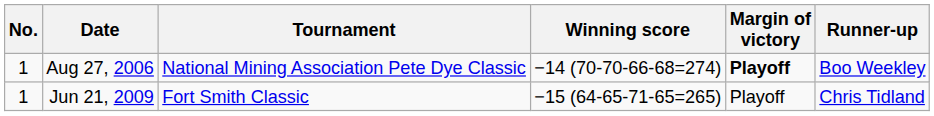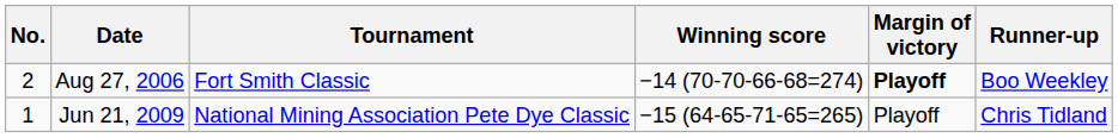Aug 27, 2006 | No.: 1 -> 2
Aug 27, 2006 | Tournament: National Mining Association Pete Dye Classic -> Fort Smith Classic
Jun 21, 2009 | Tournament: Fort Smith Classic -> National Mining Association Pete Dye Classic
